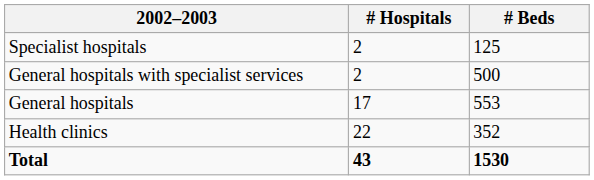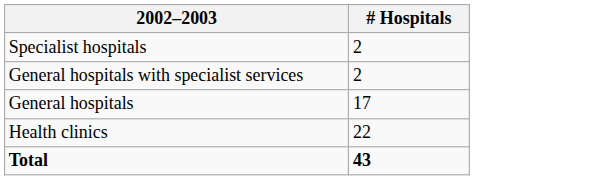- column: # Beds | 125 | 500 | 553 | 352 | 1530
